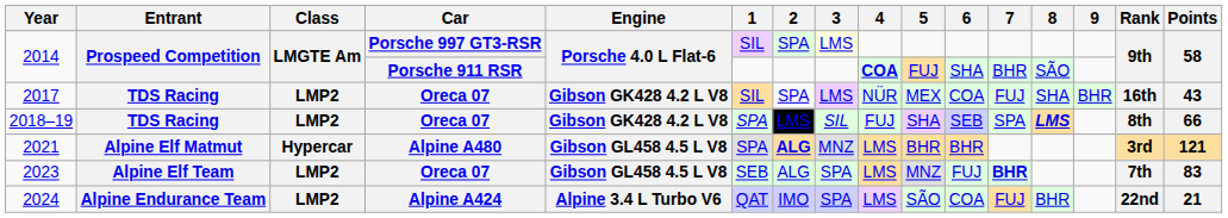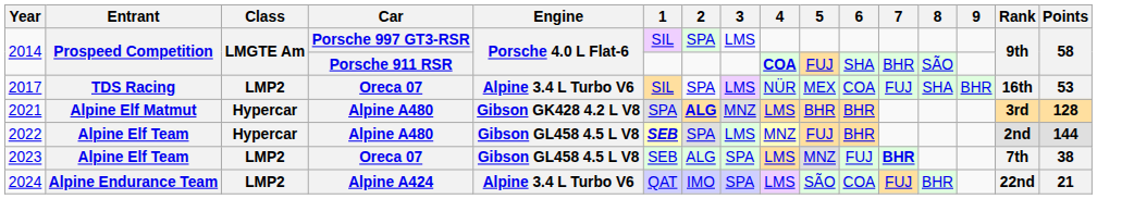2014 / Porsche 997 GT3-RSR | 3: lightyellow background -> no background
2017 | Engine: Gibson GK428 4.2 L V8 -> Alpine 3.4 L Turbo V6
2017 | Points: 43 -> 53
- row: 2018–19 | TDS Racing | LMP2 | Oreca 07 | Gibson GK428 4.2 L V8 | SPA | LMS | SIL | FUJ | SHA | SEB | SPA | LMS | 8th | 66
2021 | Engine: Gibson GL458 4.5 L V8 -> Gibson GK428 4.2 L V8
2021 | Points: 121 -> 128
+ row: 2022 | Alpine Elf Team | Hypercar | Alpine A480 | Gibson GL458 4.5 L V8 | SEB | SPA | LMS | MNZ | FUJ | BHR | 2nd | 144
2023 | Points: 83 -> 38
